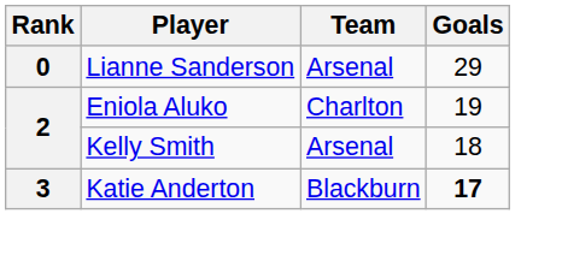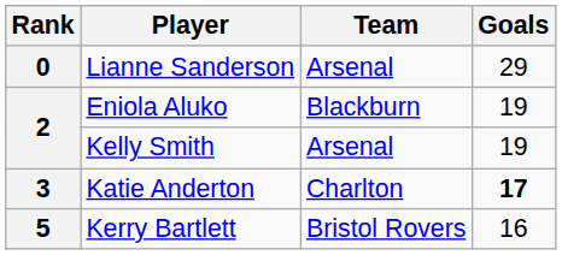Eniola Aluko | Team: Charlton -> Blackburn
Kelly Smith | Goals: 18 -> 19
Katie Anderton | Team: Blackburn -> Charlton
+ row: 5 | Kerry Bartlett | Bristol Rovers | 16
